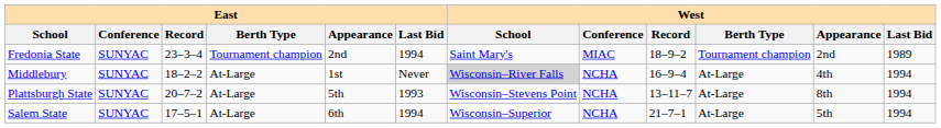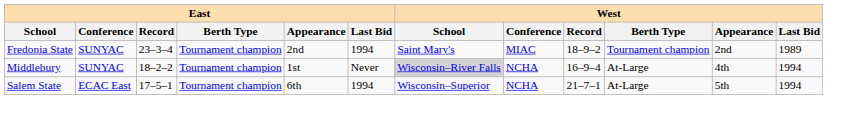Middlebury | East / Berth Type: At-Large -> Tournament champion
- row: Plattsburgh State | SUNYAC | 20–7–2 | At-Large | 5th | 1993 | Wisconsin–Stevens Point | NCHA | 13–11–7 | At-Large | 8th | 1994
Salem State | East / Conference: SUNYAC -> ECAC East
Salem State | East / Berth Type: At-Large -> Tournament champion
